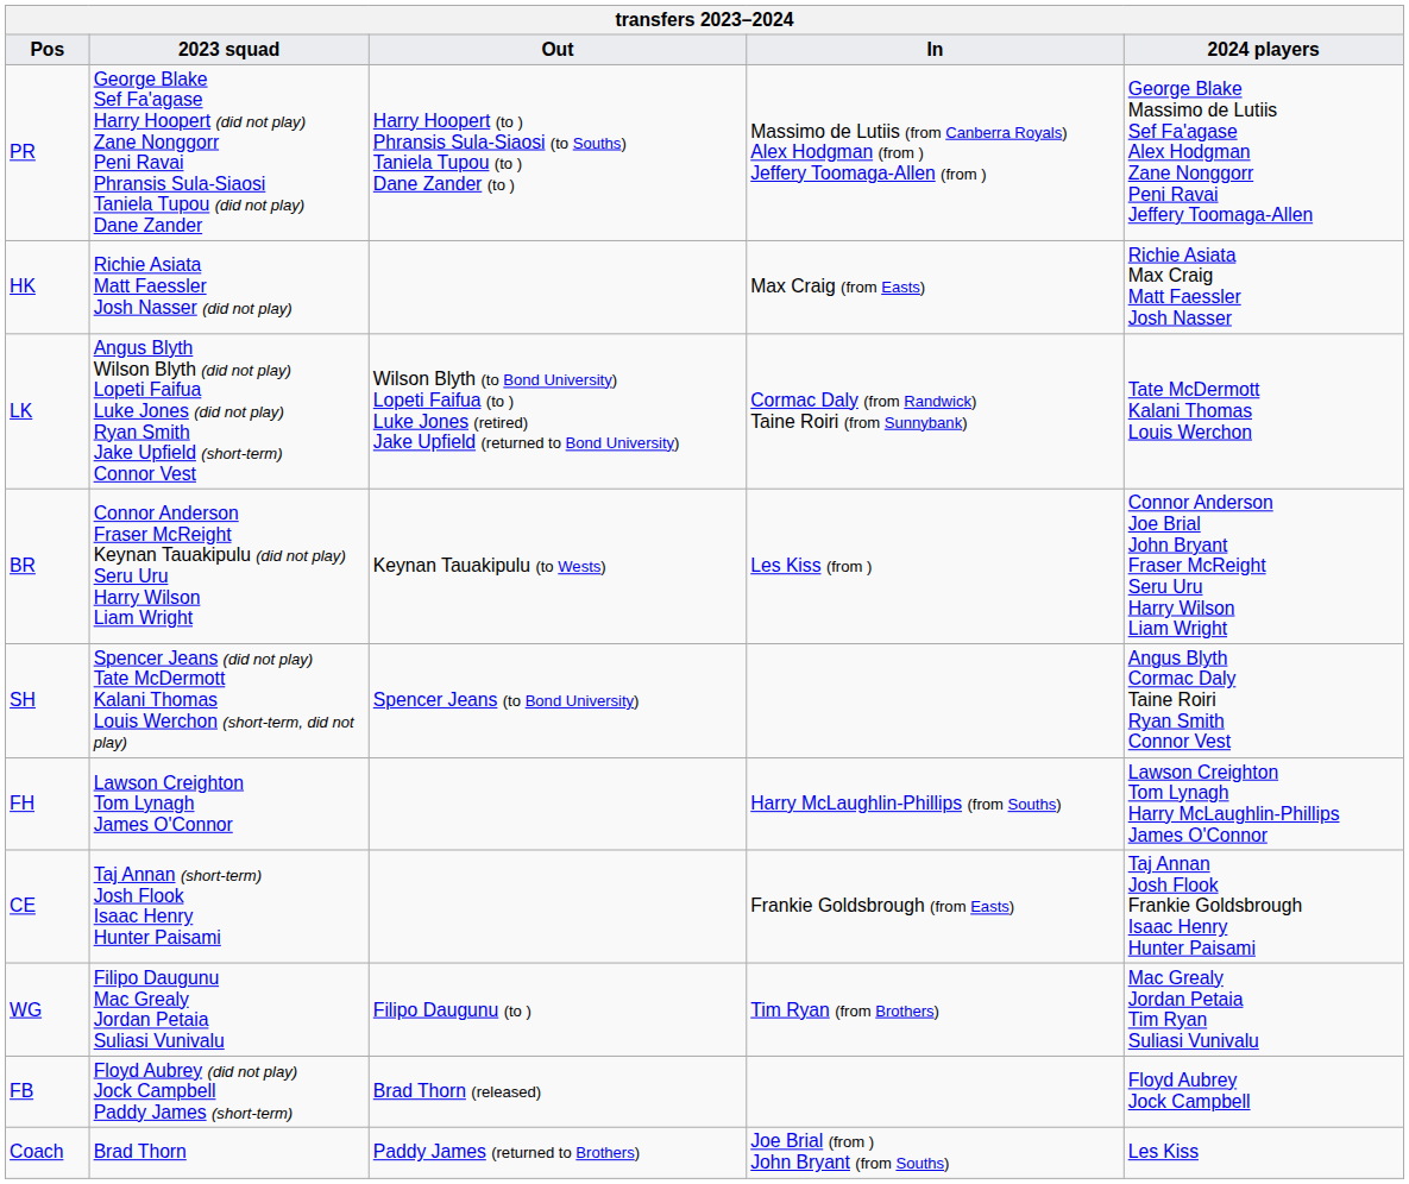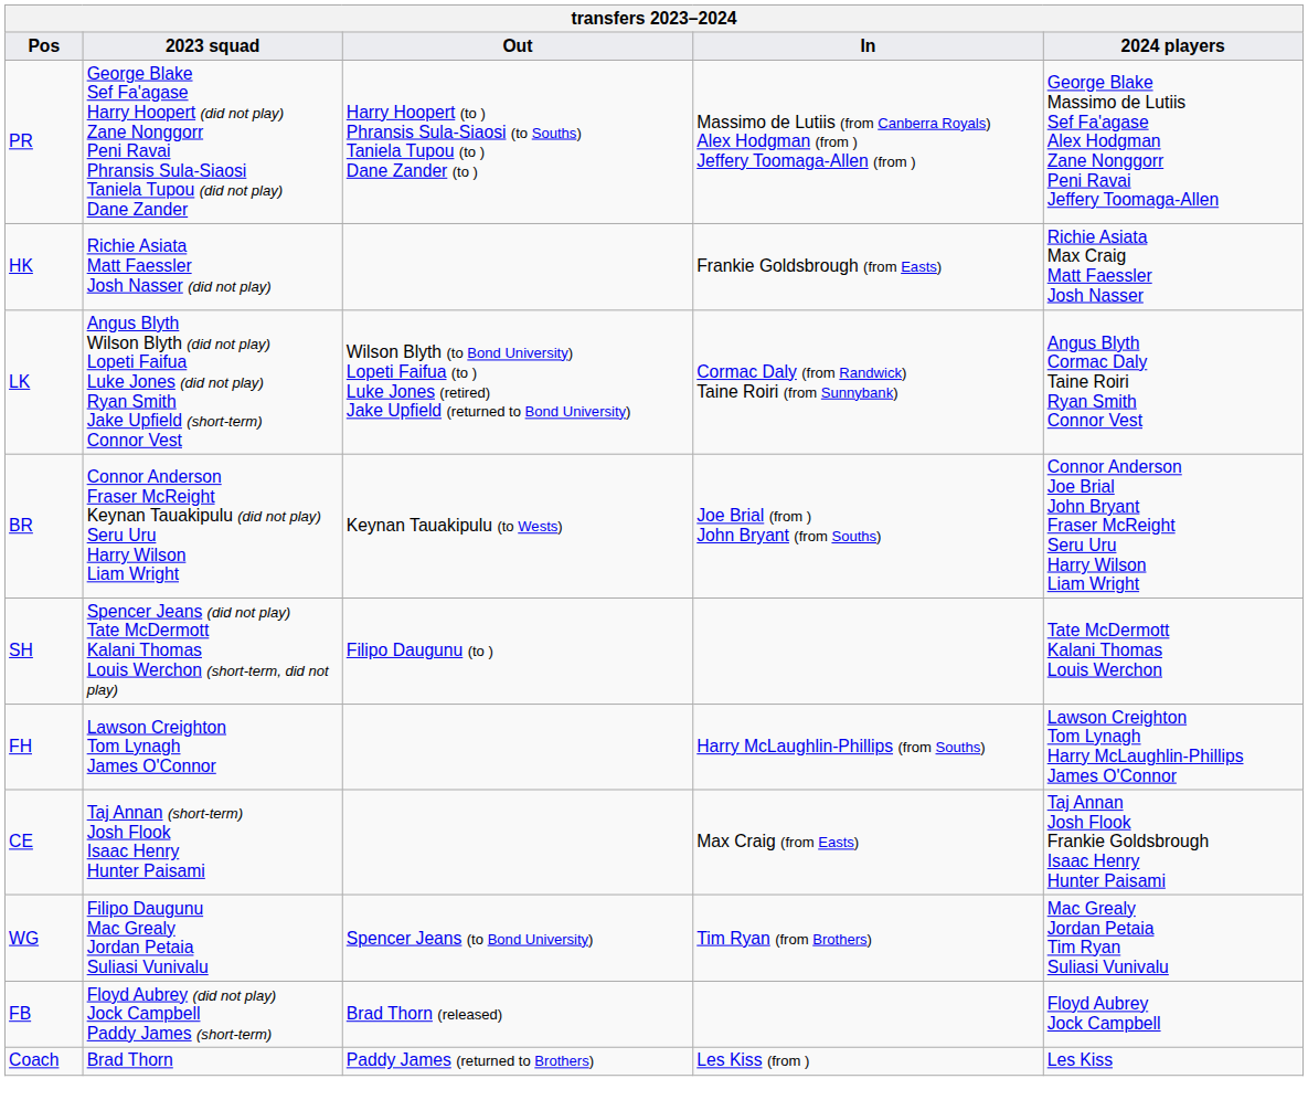HK | In: Max Craig (from Easts) -> Frankie Goldsbrough (from Easts)
LK | 2024 players: Tate McDermott Kalani Thomas Louis Werchon -> Angus Blyth Cormac Daly Taine Roiri Ryan Smith Connor Vest
BR | In: Les Kiss (from ) -> Joe Brial (from ) John Bryant (from Souths)
SH | Out: Spencer Jeans (to Bond University) -> Filipo Daugunu (to )
SH | 2024 players: Angus Blyth Cormac Daly Taine Roiri Ryan Smith Connor Vest -> Tate McDermott Kalani Thomas Louis Werchon
CE | In: Frankie Goldsbrough (from Easts) -> Max Craig (from Easts)
WG | Out: Filipo Daugunu (to ) -> Spencer Jeans (to Bond University)
Coach | In: Joe Brial (from ) John Bryant (from Souths) -> Les Kiss (from )
